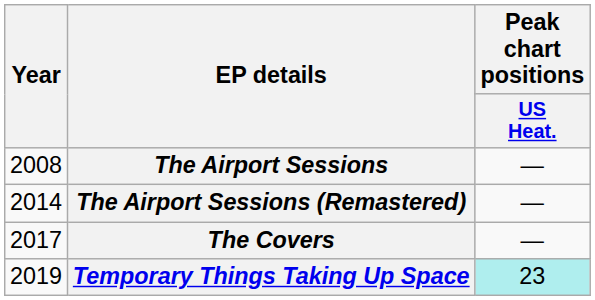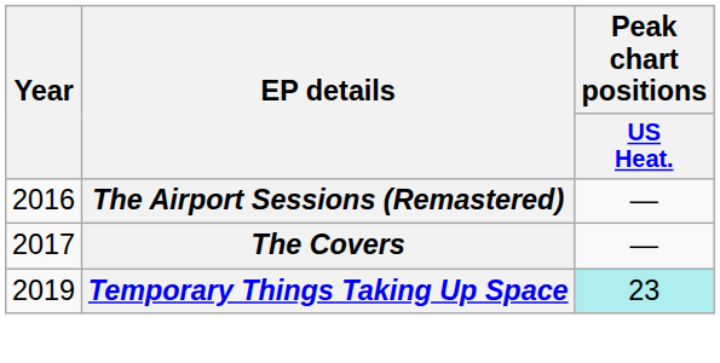- row: 2008 | The Airport Sessions | —
The Airport Sessions (Remastered) | Year: 2014 -> 2016
